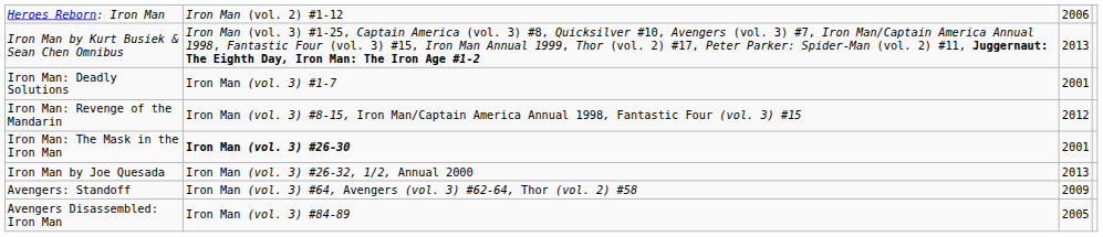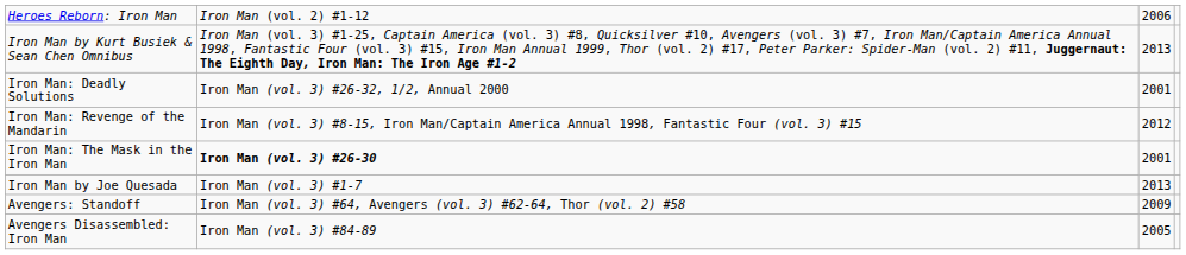Iron Man: Deadly Solutions | column 2: Iron Man (vol. 3) #1-7 -> Iron Man (vol. 3) #26-32, 1/2, Annual 2000
Iron Man by Joe Quesada | column 2: Iron Man (vol. 3) #26-32, 1/2, Annual 2000 -> Iron Man (vol. 3) #1-7
